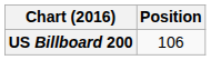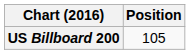US Billboard 200 | Position: 106 -> 105
